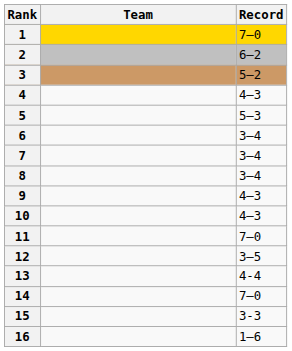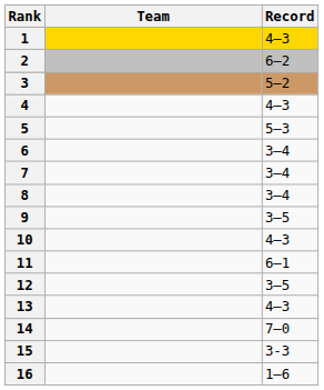1 | Record: 7–0 -> 4–3
9 | Record: 4–3 -> 3–5
11 | Record: 7–0 -> 6–1
13 | Record: 4-4 -> 4–3
